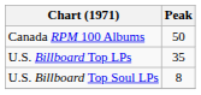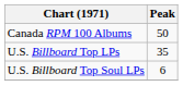U.S. Billboard Top Soul LPs | Peak: 8 -> 6
